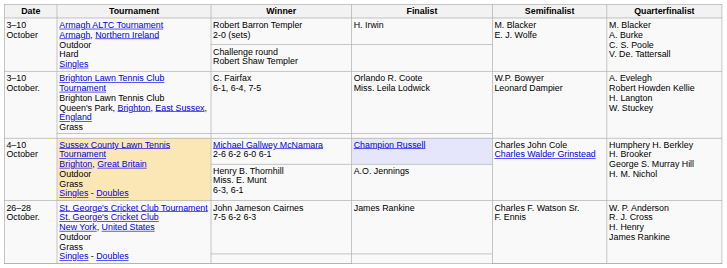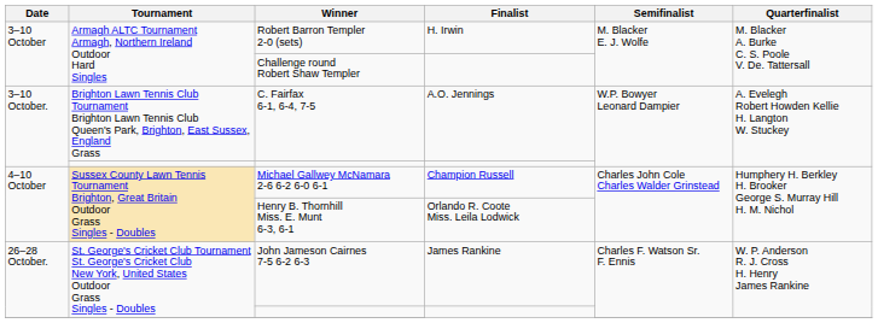C. Fairfax 6-1, 6-4, 7-5 | Finalist: Orlando R. Coote Miss. Leila Lodwick -> A.O. Jennings
Michael Gallwey McNamara 2-6 6-2 6-0 6-1 | Finalist: lavender background -> no background
Henry B. Thornhill Miss. E. Munt 6-3, 6-1 | Finalist: A.O. Jennings -> Orlando R. Coote Miss. Leila Lodwick
